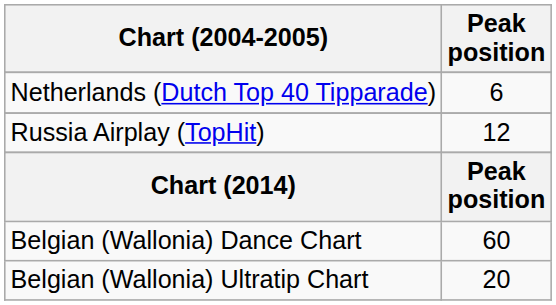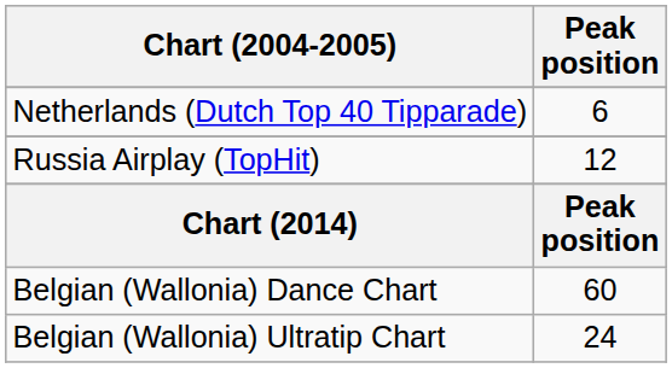Belgian (Wallonia) Ultratip Chart | Peak position: 20 -> 24
